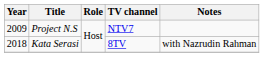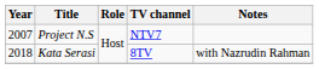Project N.S | Year: 2009 -> 2007
